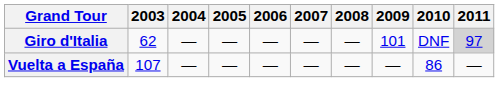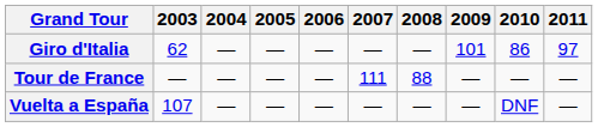Giro d'Italia | 2010: DNF -> 86
Giro d'Italia | 2011: lightgrey background -> no background
+ row: Tour de France | — | — | — | — | 111 | 88 | — | — | —
Vuelta a España | 2010: 86 -> DNF
